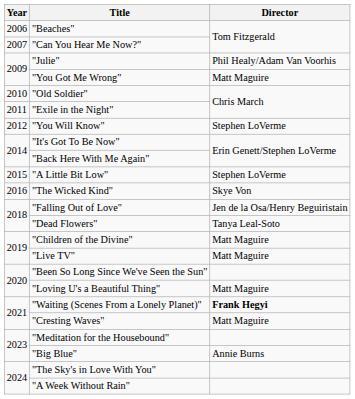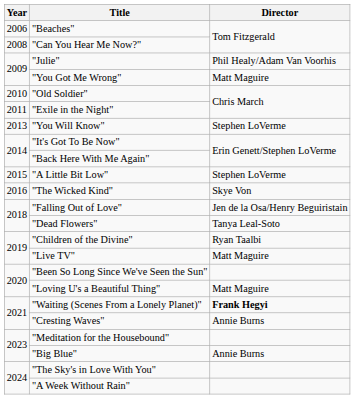"Can You Hear Me Now?" | Year: 2007 -> 2008
"You Will Know" | Year: 2012 -> 2013
"Children of the Divine" | Director: Matt Maguire -> Ryan Taalbi
"Cresting Waves" | Director: Matt Maguire -> Annie Burns
